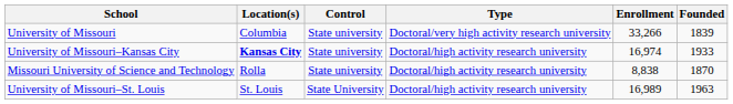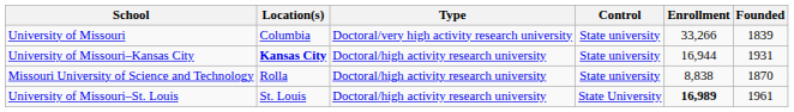columns swapped: Control <-> Type
University of Missouri–Kansas City | Enrollment: 16,974 -> 16,944
University of Missouri–Kansas City | Founded: 1933 -> 1931
University of Missouri–St. Louis | Enrollment: normal -> bold
University of Missouri–St. Louis | Founded: 1963 -> 1961
